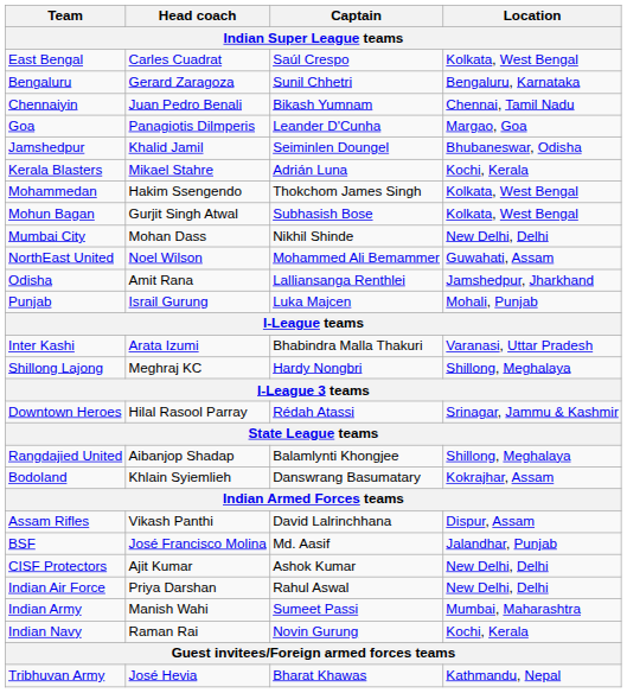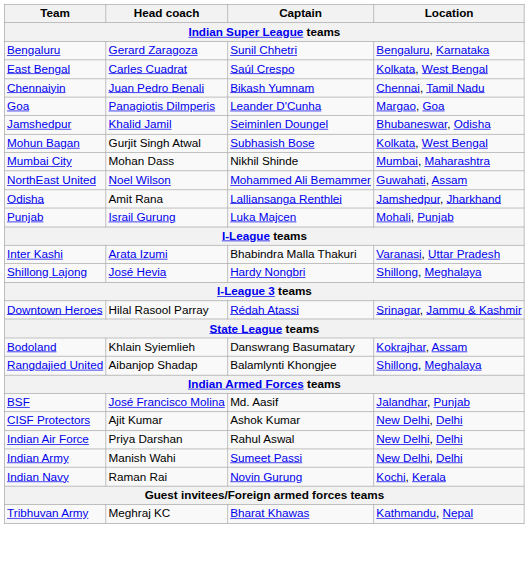rows swapped: Bengaluru <-> East Bengal
- row: Kerala Blasters | Mikael Stahre | Adrián Luna | Kochi, Kerala
- row: Mohammedan | Hakim Ssengendo | Thokchom James Singh | Kolkata, West Bengal
Mumbai City | Location: New Delhi, Delhi -> Mumbai, Maharashtra
Shillong Lajong | Head coach: Meghraj KC -> José Hevia
rows swapped: Bodoland <-> Rangdajied United
- row: Assam Rifles | Vikash Panthi | David Lalrinchhana | Dispur, Assam
Indian Army | Location: Mumbai, Maharashtra -> New Delhi, Delhi
Tribhuvan Army | Head coach: José Hevia -> Meghraj KC
